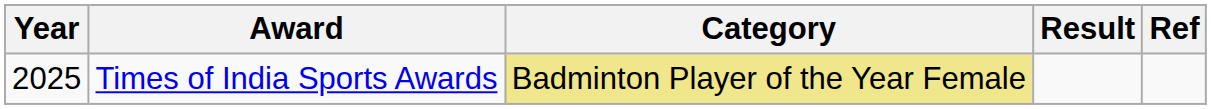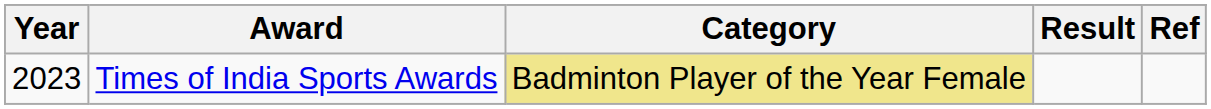Times of India Sports Awards | Year: 2025 -> 2023
